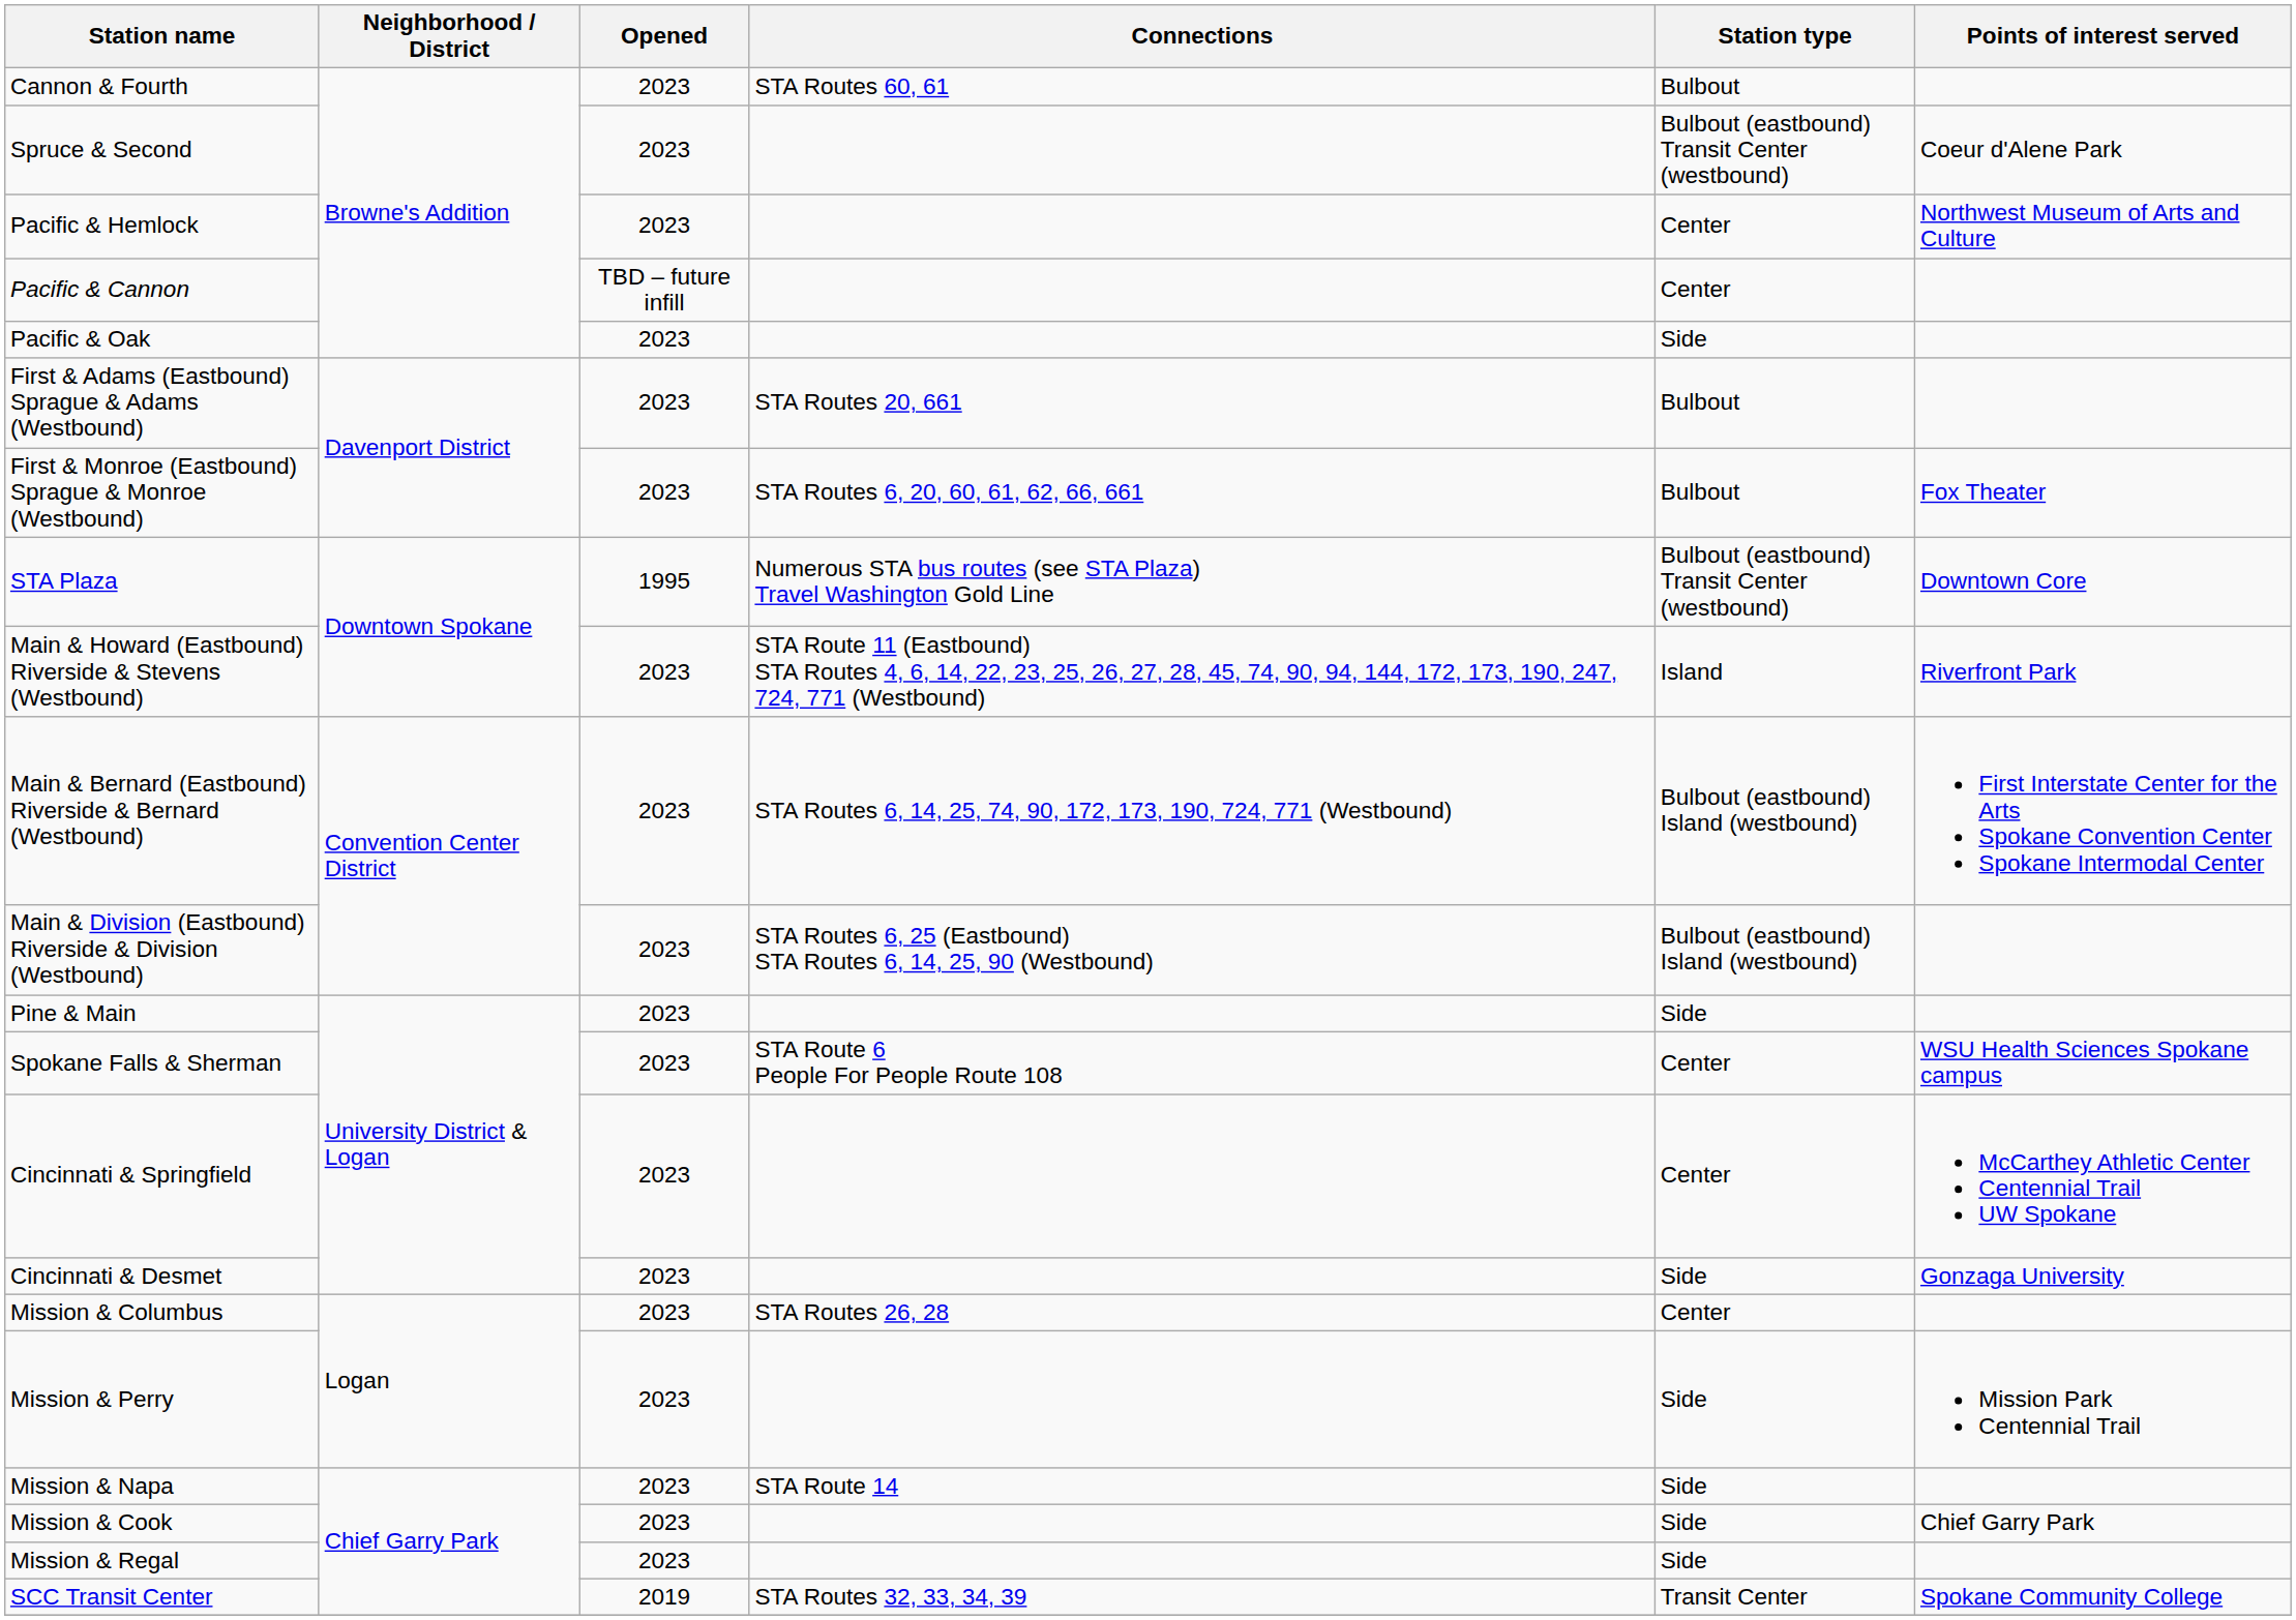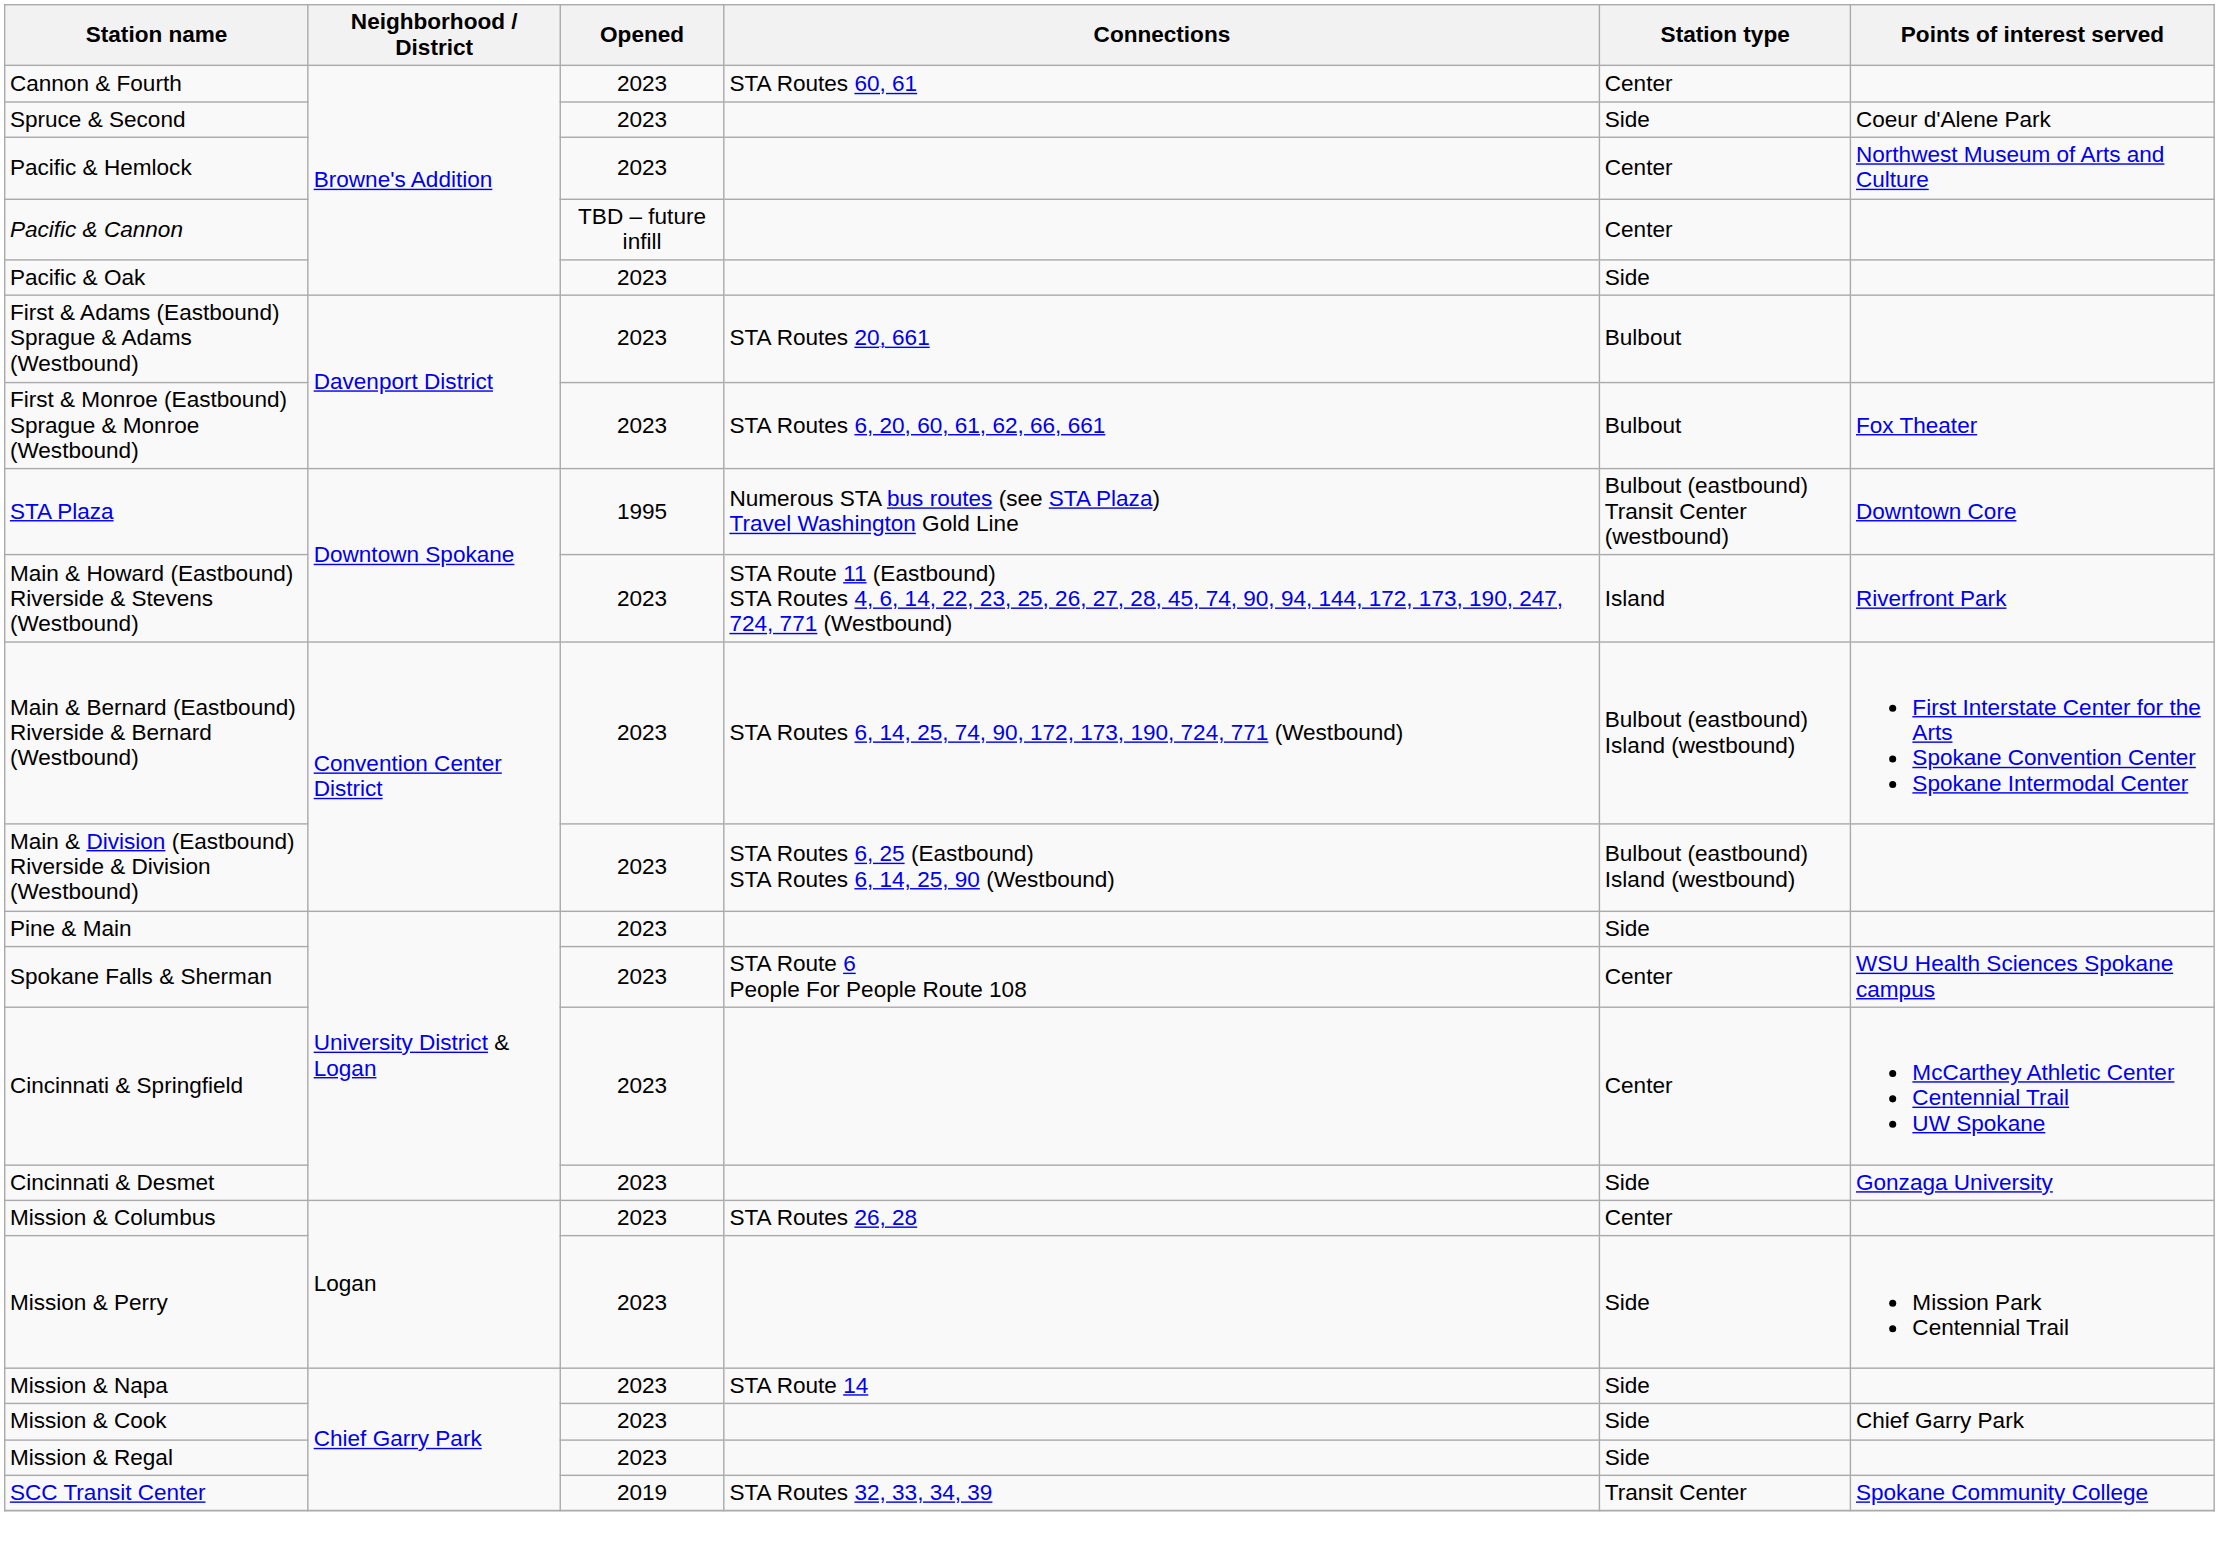Cannon & Fourth | Station type: Bulbout -> Center
Spruce & Second | Station type: Bulbout (eastbound) Transit Center (westbound) -> Side
